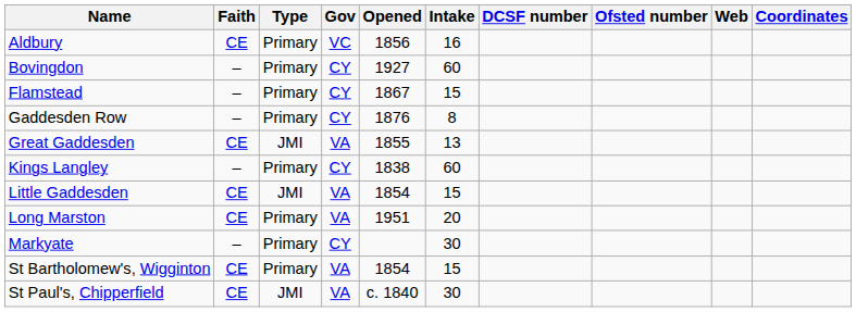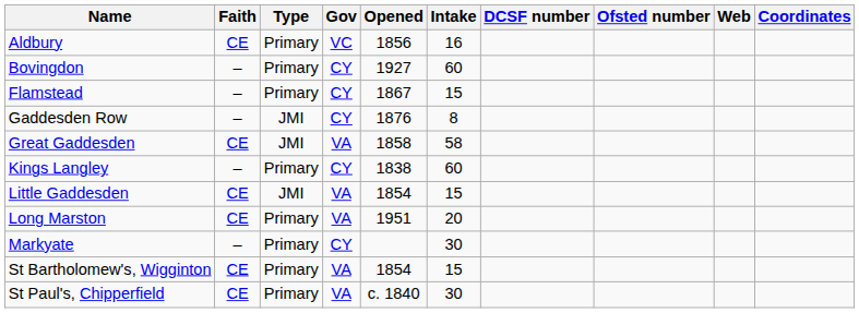Gaddesden Row | Type: Primary -> JMI
Great Gaddesden | Opened: 1855 -> 1858
Great Gaddesden | Intake: 13 -> 58
St Paul's, Chipperfield | Type: JMI -> Primary
